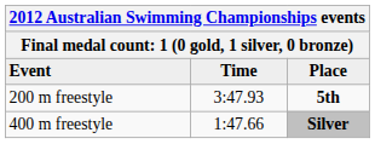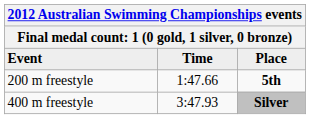200 m freestyle | Time: 3:47.93 -> 1:47.66
400 m freestyle | Time: 1:47.66 -> 3:47.93
